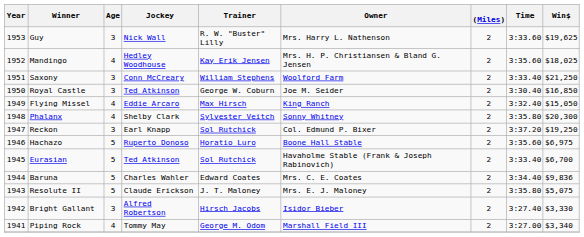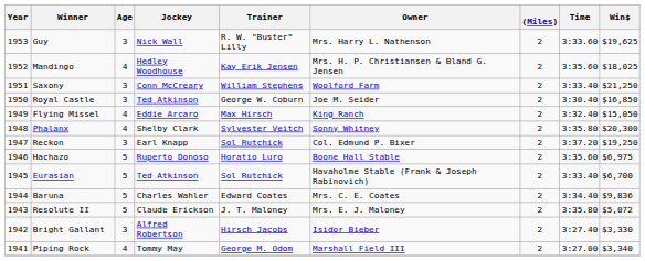Resolute II | Win$: $5,075 -> $5,072
